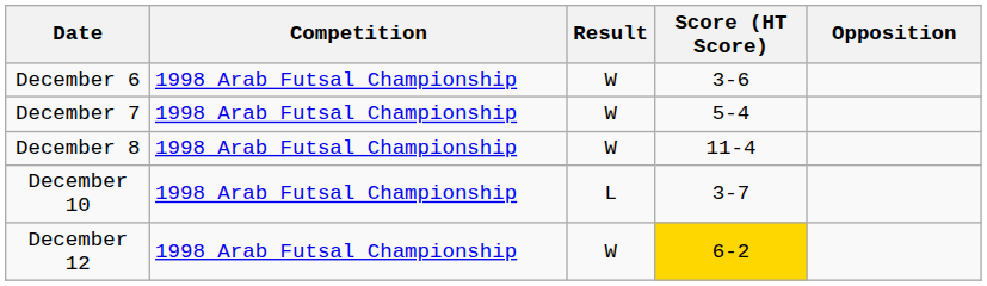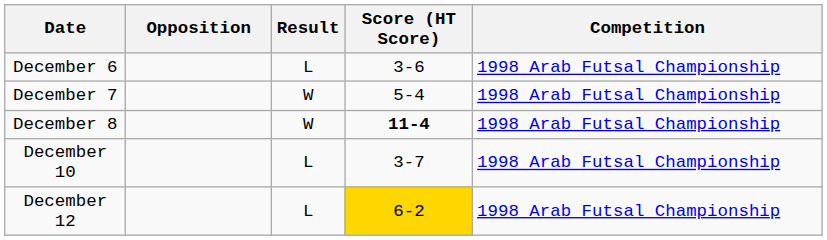columns swapped: Opposition <-> Competition
December 6 | Result: W -> L
December 8 | Score (HT Score): normal -> bold
December 12 | Result: W -> L
